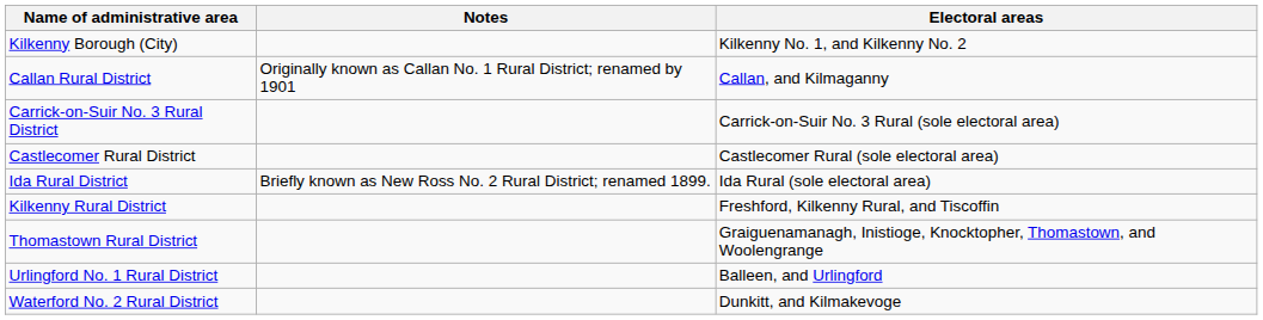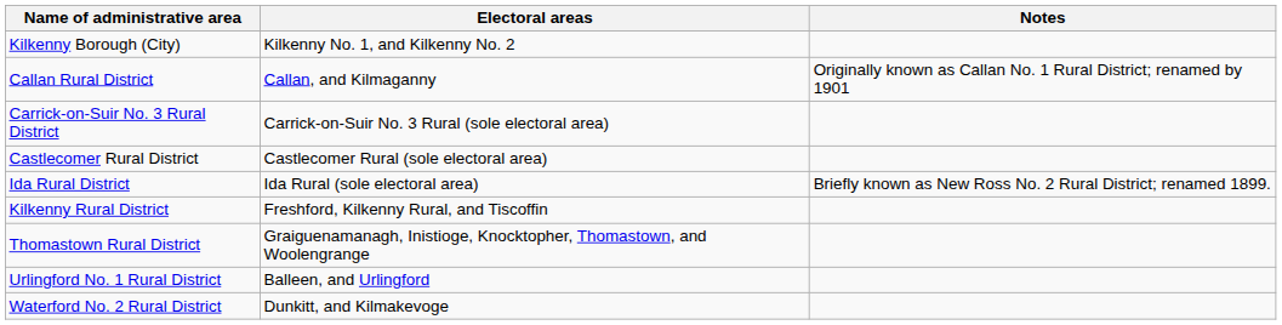columns swapped: Electoral areas <-> Notes
